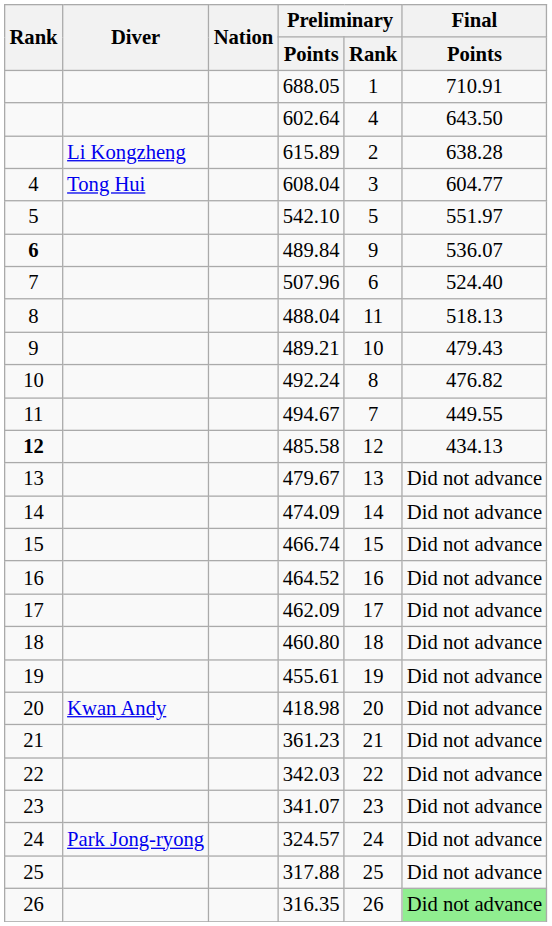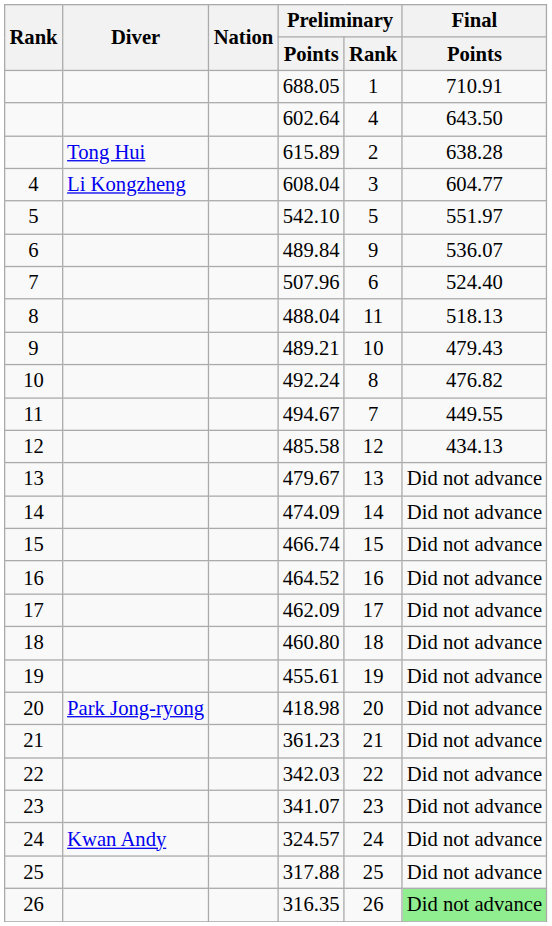615.89 | Diver: Li Kongzheng -> Tong Hui
608.04 | Diver: Tong Hui -> Li Kongzheng
489.84 | Rank: bold -> normal
485.58 | Rank: bold -> normal
418.98 | Diver: Kwan Andy -> Park Jong-ryong
324.57 | Diver: Park Jong-ryong -> Kwan Andy
